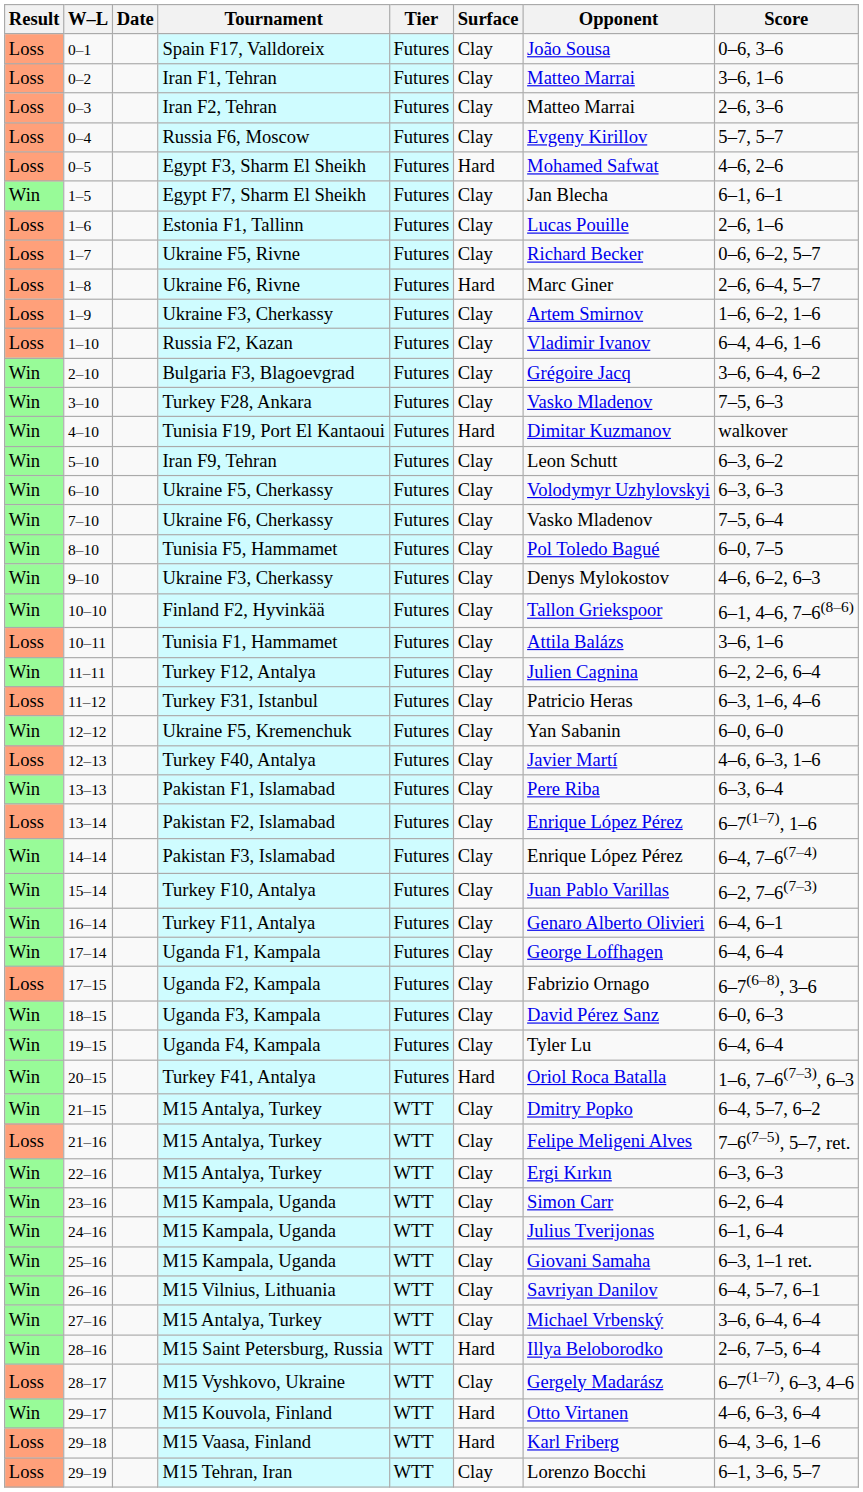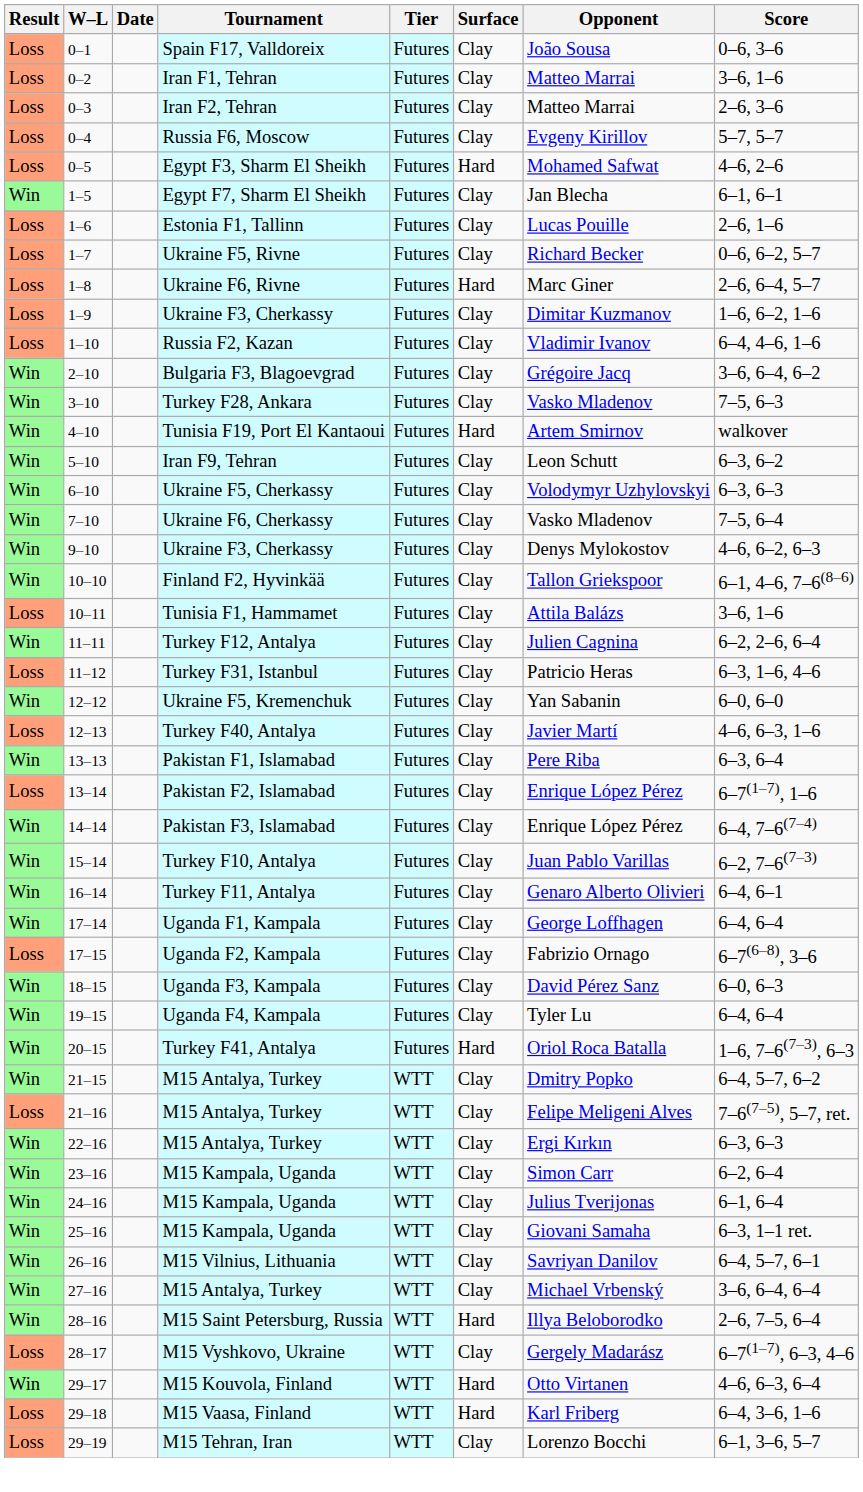1–9 | Opponent: Artem Smirnov -> Dimitar Kuzmanov
4–10 | Opponent: Dimitar Kuzmanov -> Artem Smirnov
- row: Win | 8–10 | Tunisia F5, Hammamet | Futures | Clay | Pol Toledo Bagué | 6–0, 7–5
